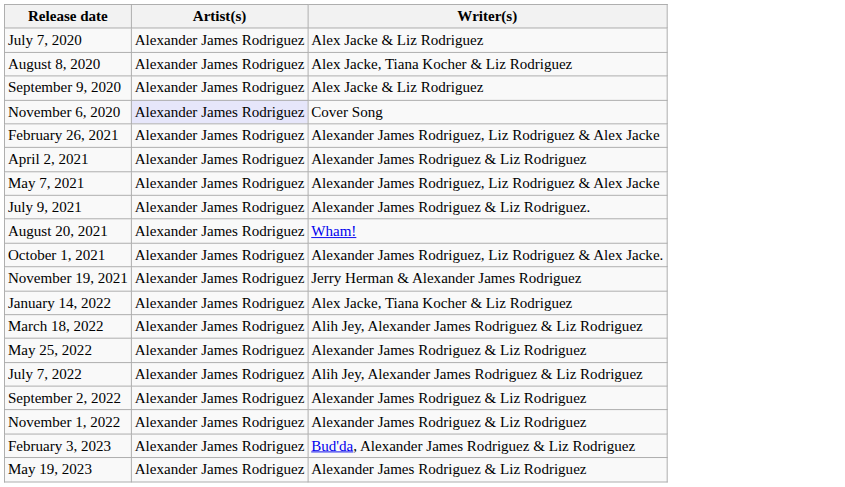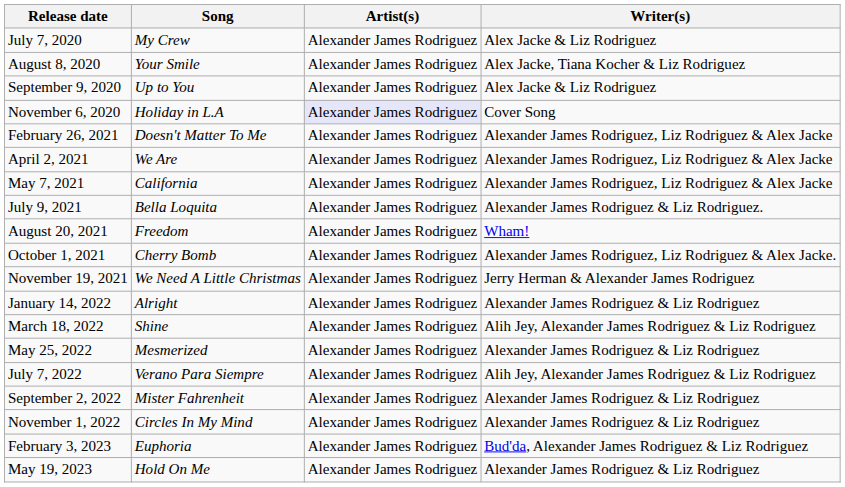+ column: Song | My Crew | Your Smile | Up to You | Holiday in L.A | Doesn't Matter To Me | We Are | California | Bella Loquita | Freedom | Cherry Bomb | We Need A Little Christmas | Alright | Shine | Mesmerized | Verano Para Siempre | Mister Fahrenheit | Circles In My Mind | Euphoria | Hold On Me
April 2, 2021 | Writer(s): Alexander James Rodriguez & Liz Rodriguez -> Alexander James Rodriguez, Liz Rodriguez & Alex Jacke
January 14, 2022 | Writer(s): Alex Jacke, Tiana Kocher & Liz Rodriguez -> Alexander James Rodriguez & Liz Rodriguez
